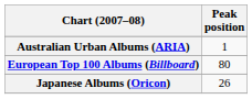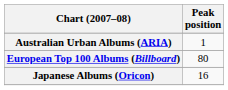Japanese Albums (Oricon) | Peak position: 26 -> 16
